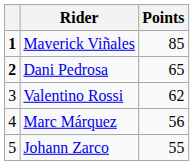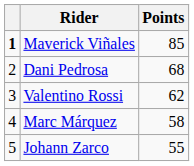Dani Pedrosa | column 1: bold -> normal
Dani Pedrosa | Points: 65 -> 68
Marc Márquez | Points: 56 -> 58
